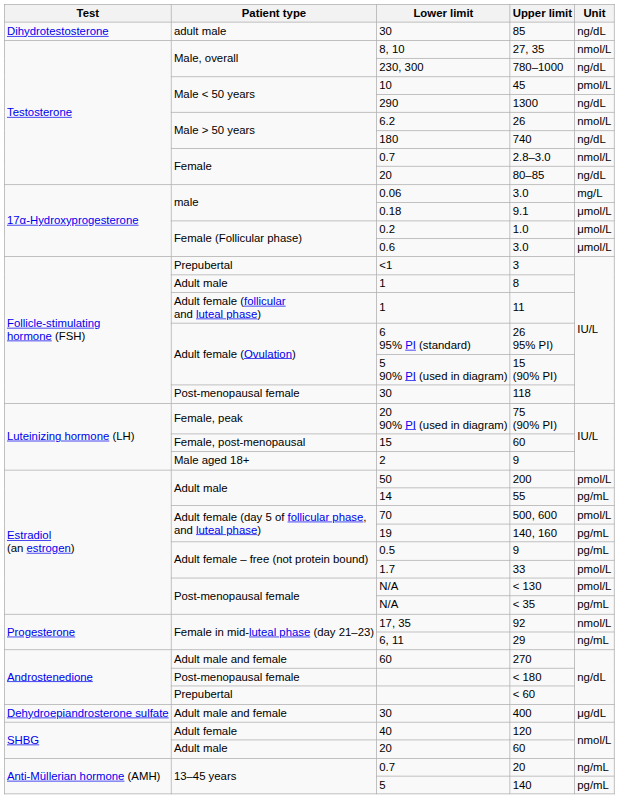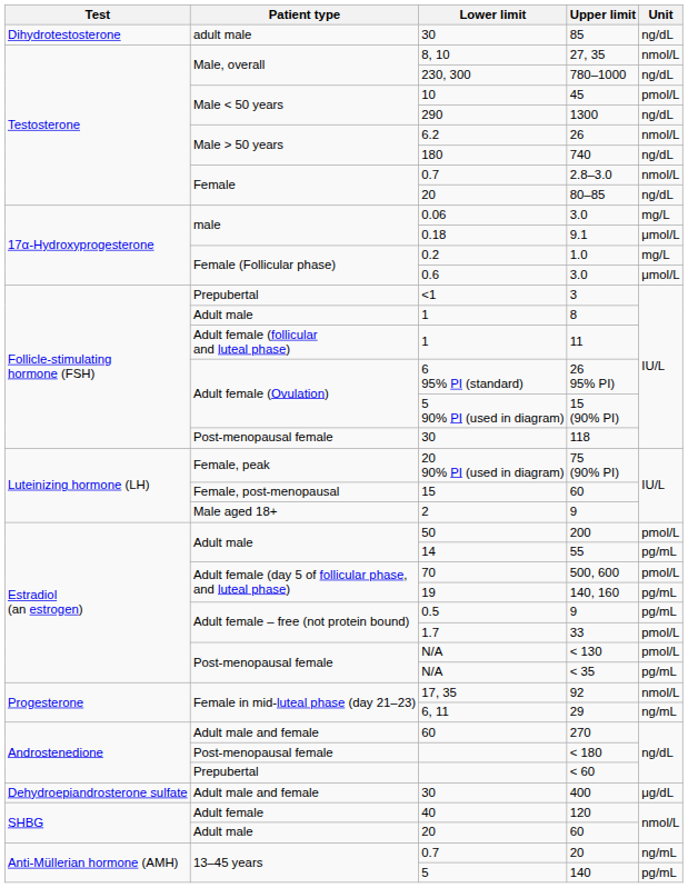1.0 | Unit: μmol/L -> mg/L
